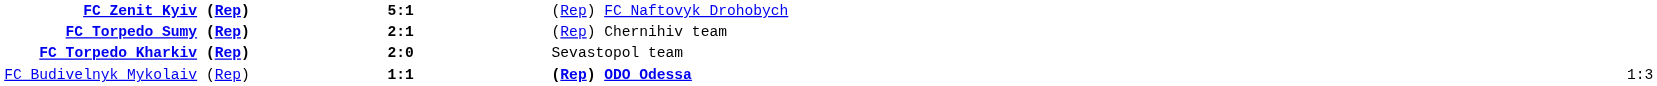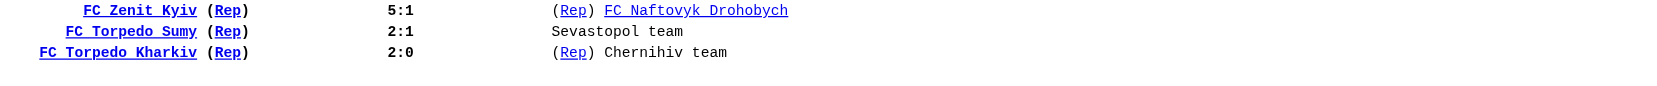FC Torpedo Sumy (Rep) | column 3: (Rep) Chernihiv team -> Sevastopol team
FC Torpedo Kharkiv (Rep) | column 3: Sevastopol team -> (Rep) Chernihiv team
- row: FC Budivelnyk Mykolaiv (Rep) | 1:1 | (Rep) ODO Odessa | 1:3
